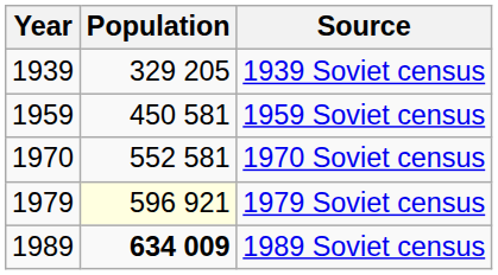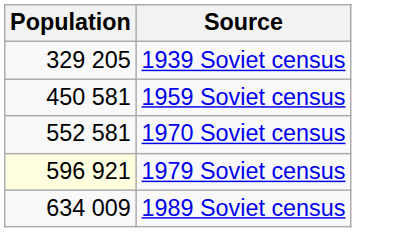- column: Year | 1939 | 1959 | 1970 | 1979 | 1989
1989 Soviet census | Population: bold -> normal
